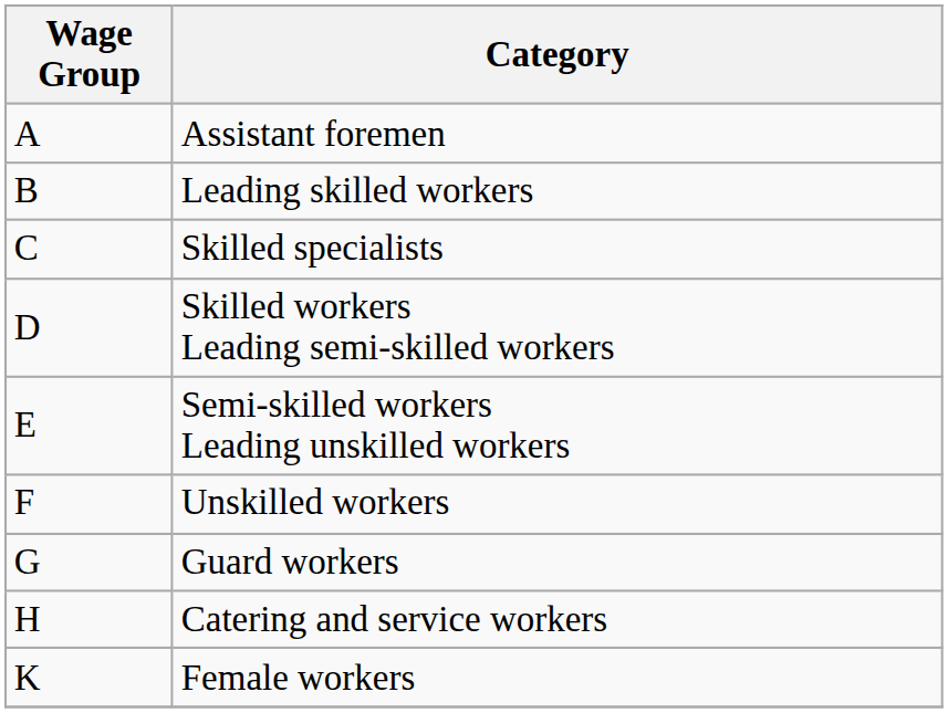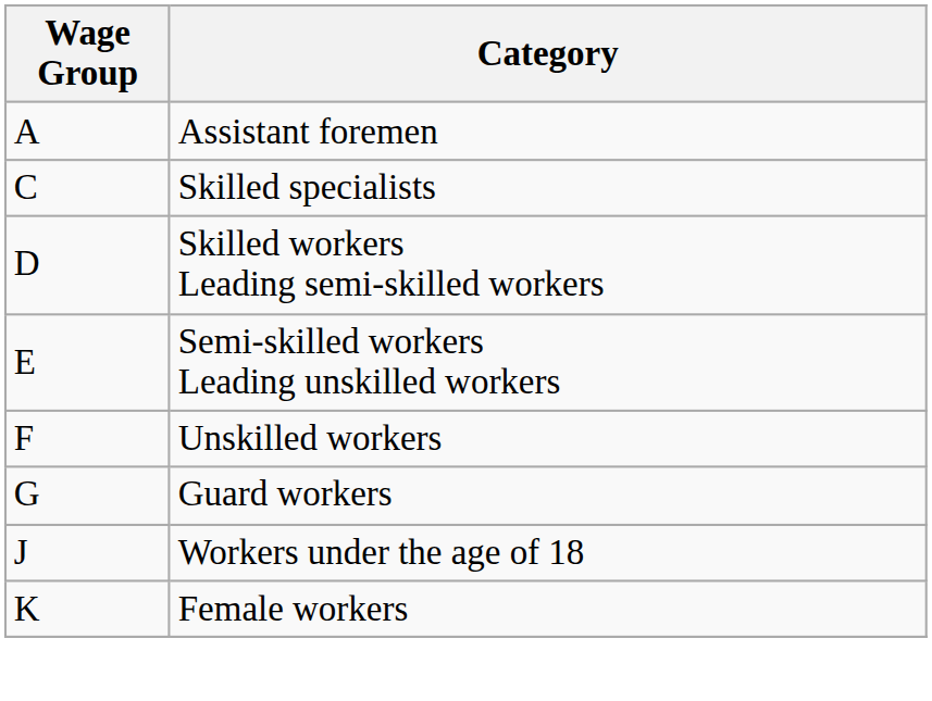- row: B | Leading skilled workers
- row: H | Catering and service workers
+ row: J | Workers under the age of 18
